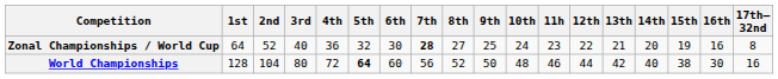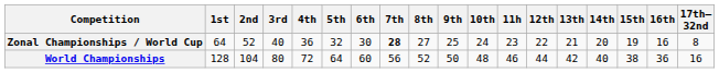World Championships | 5th: bold -> normal
World Championships | 16th: 30 -> 36
